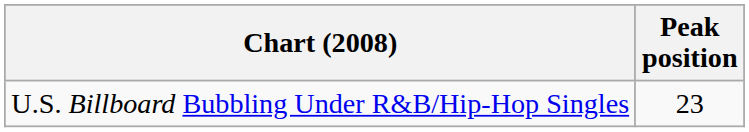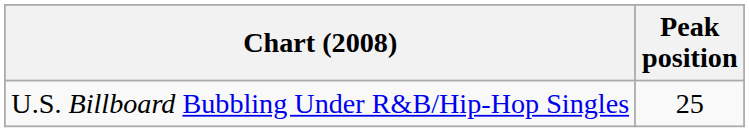U.S. Billboard Bubbling Under R&B/Hip-Hop Singles | Peak position: 23 -> 25
